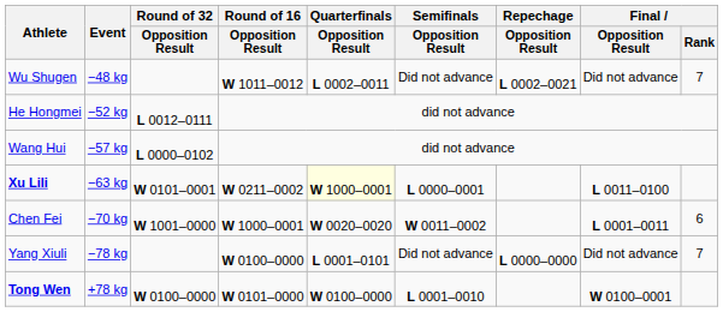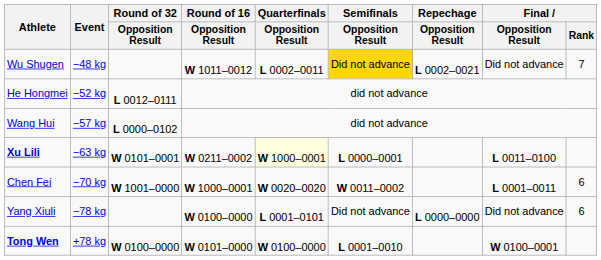Wu Shugen | Semifinals / Opposition Result: no background -> gold background
Yang Xiuli | Final / Rank: 7 -> 6
